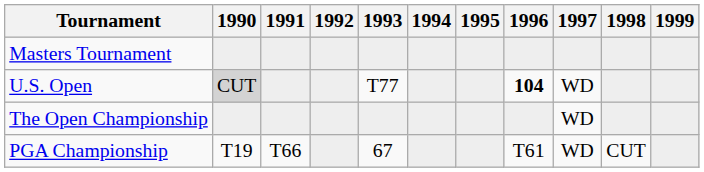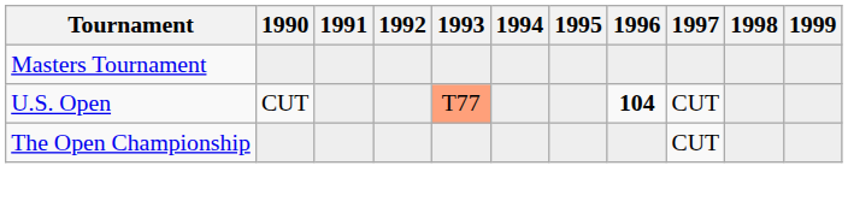U.S. Open | 1990: lightgrey background -> no background
U.S. Open | 1993: no background -> lightsalmon background
U.S. Open | 1997: WD -> CUT
The Open Championship | 1997: WD -> CUT
- row: PGA Championship | T19 | T66 | 67 | T61 | WD | CUT
